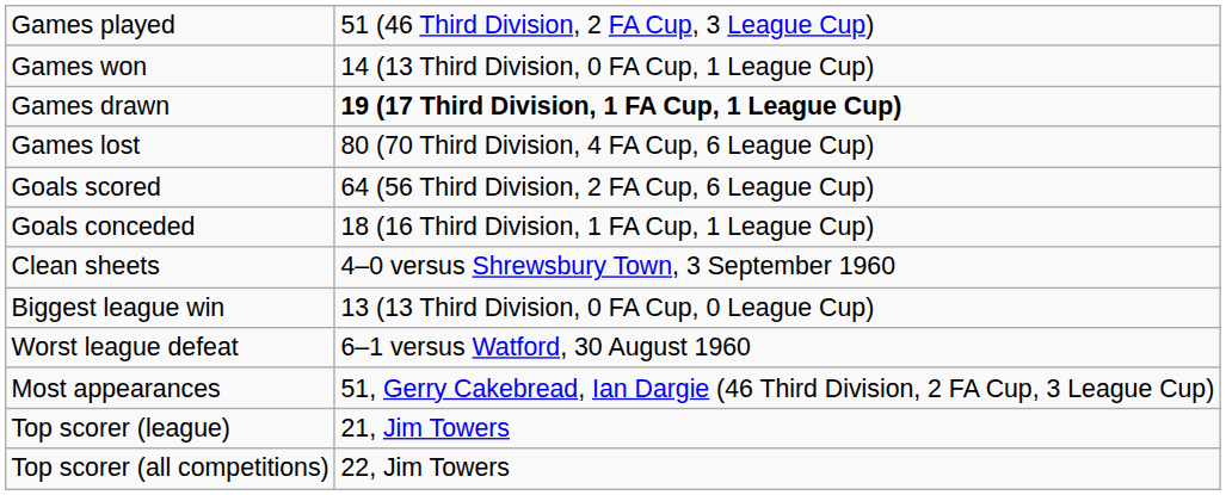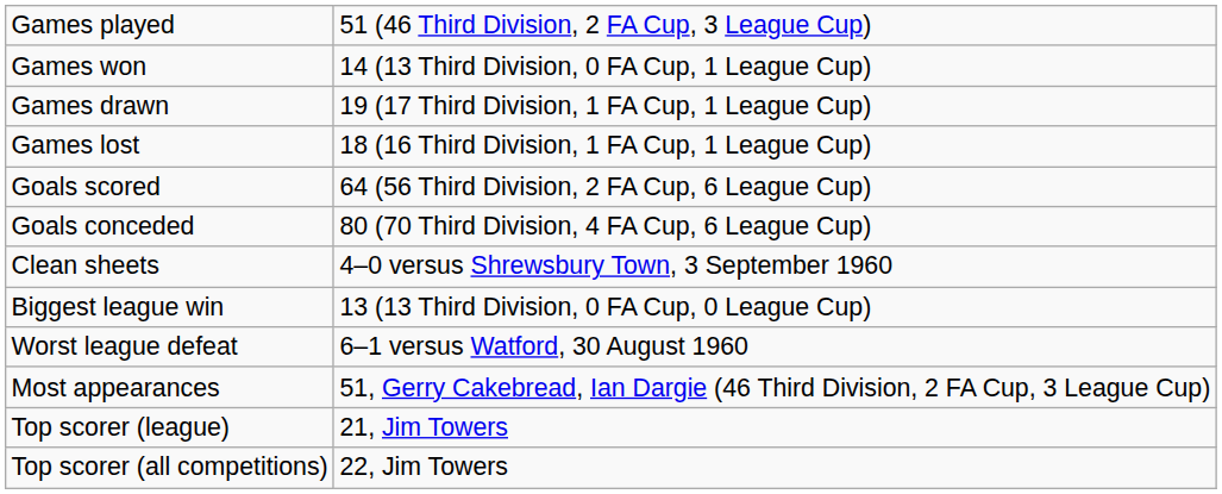Games drawn | column 2: bold -> normal
Games lost | column 2: 80 (70 Third Division, 4 FA Cup, 6 League Cup) -> 18 (16 Third Division, 1 FA Cup, 1 League Cup)
Goals conceded | column 2: 18 (16 Third Division, 1 FA Cup, 1 League Cup) -> 80 (70 Third Division, 4 FA Cup, 6 League Cup)
